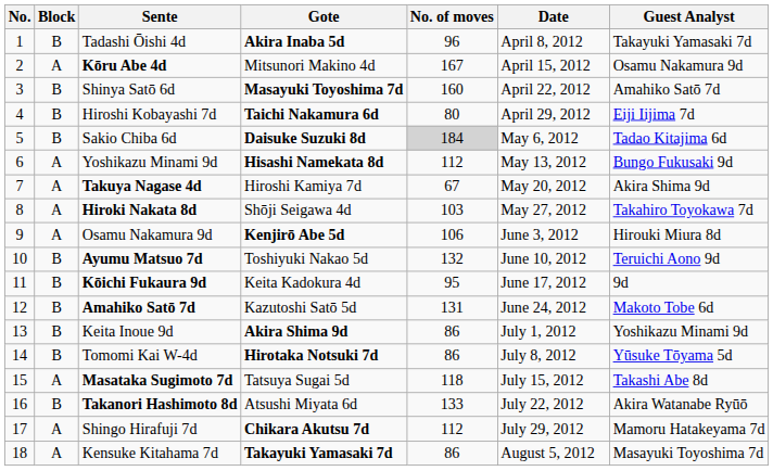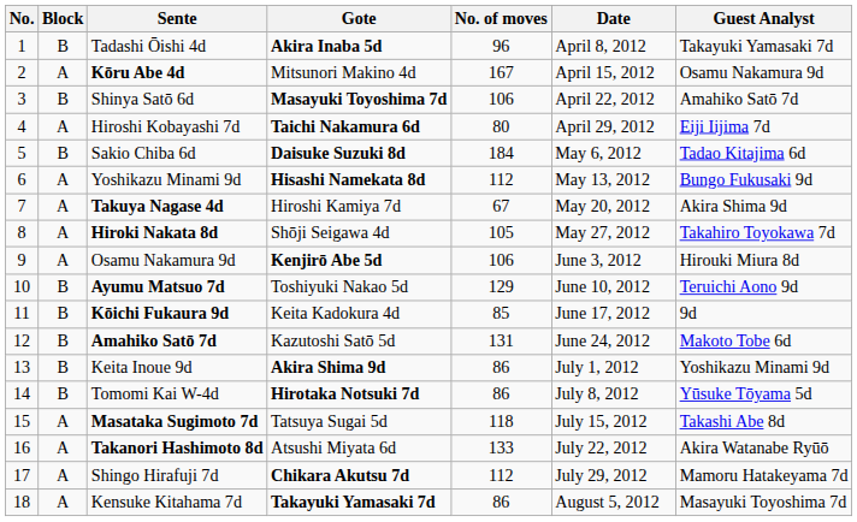Shinya Satō 6d | No. of moves: 160 -> 106
Hiroshi Kobayashi 7d | Block: B -> A
Sakio Chiba 6d | No. of moves: lightgrey background -> no background
Hiroki Nakata 8d | No. of moves: 103 -> 105
Ayumu Matsuo 7d | No. of moves: 132 -> 129
Kōichi Fukaura 9d | No. of moves: 95 -> 85
Takanori Hashimoto 8d | Block: B -> A
